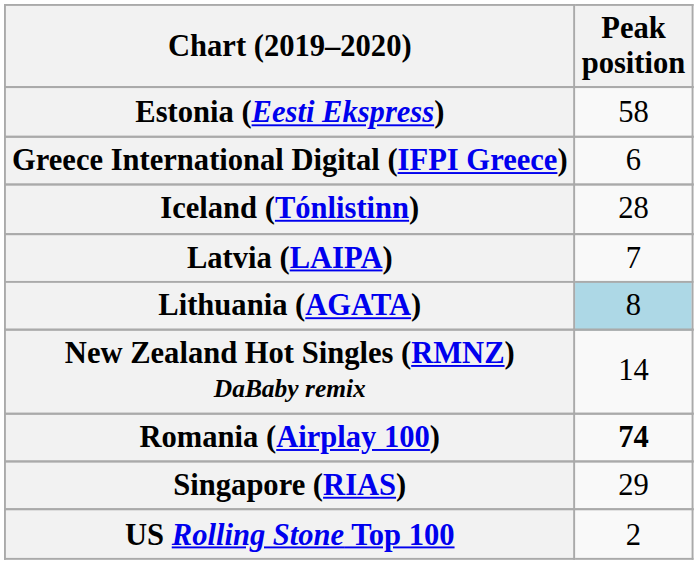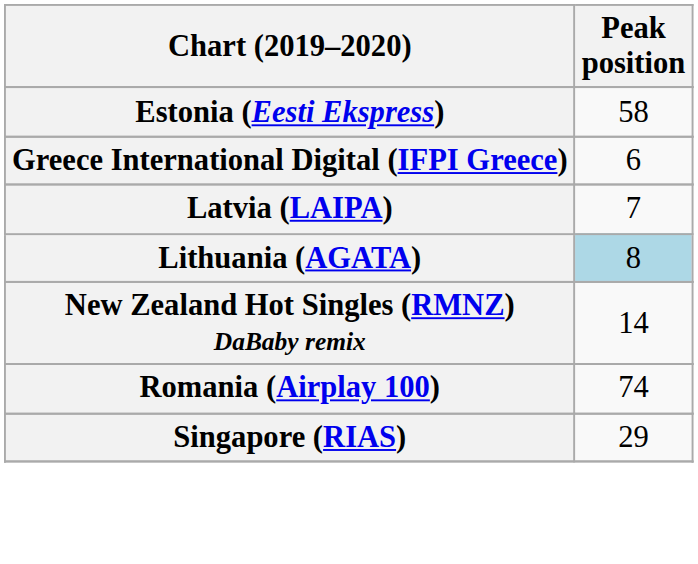- row: Iceland (Tónlistinn) | 28
Romania (Airplay 100) | Peak position: bold -> normal
- row: US Rolling Stone Top 100 | 2
